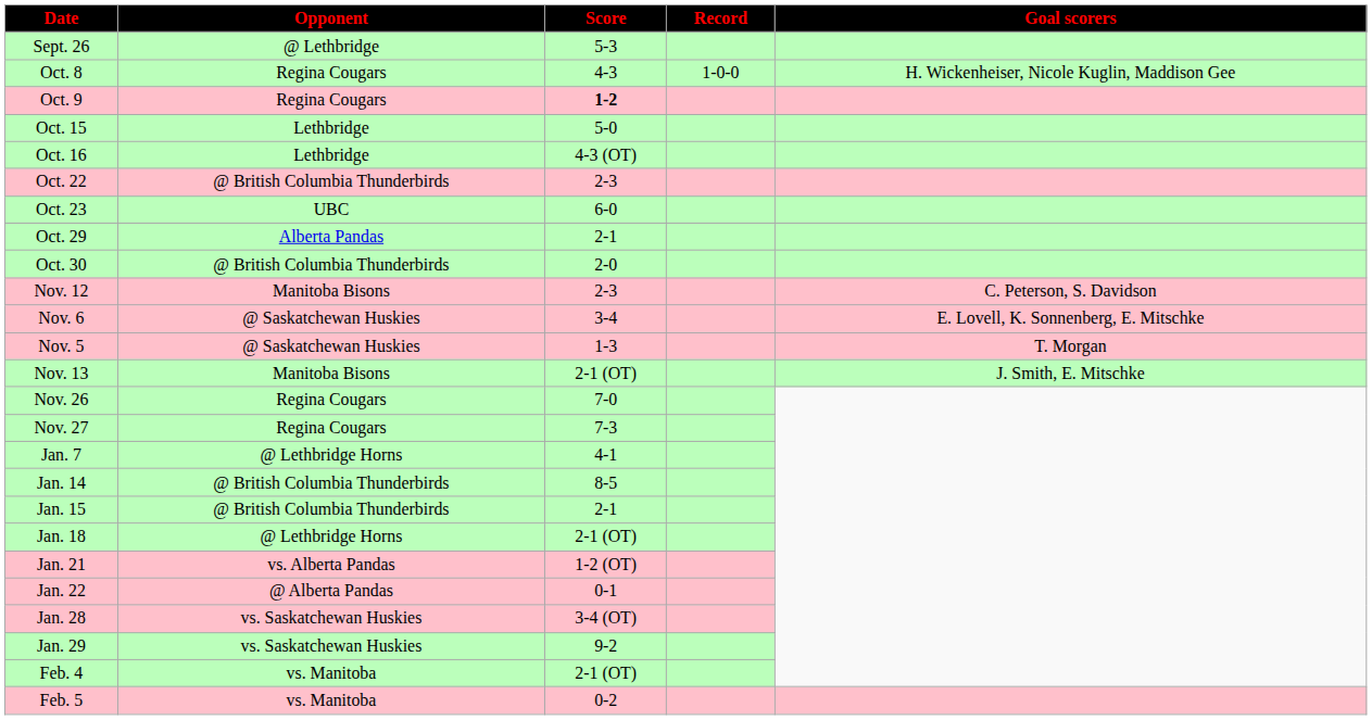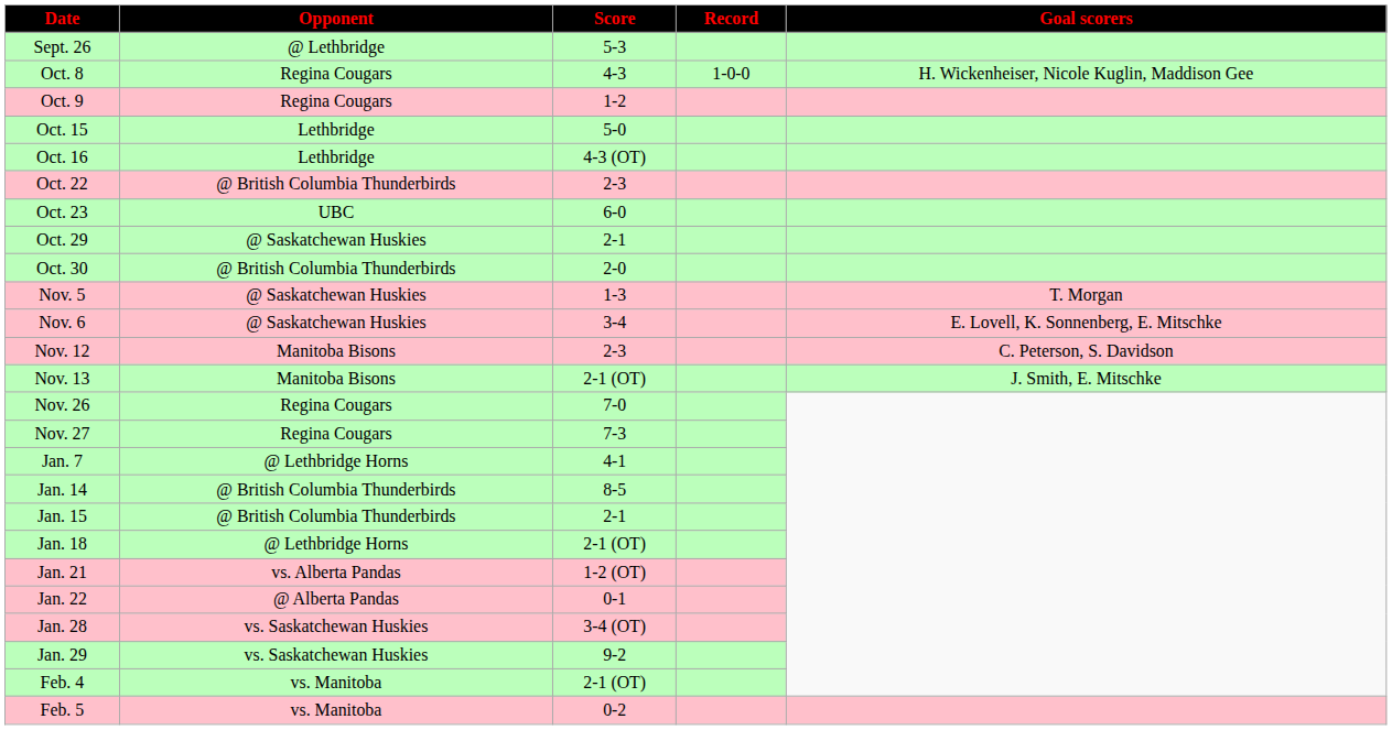Oct. 9 | Score: bold -> normal
Oct. 29 | Opponent: Alberta Pandas -> @ Saskatchewan Huskies
rows swapped: Nov. 5 <-> Nov. 12
